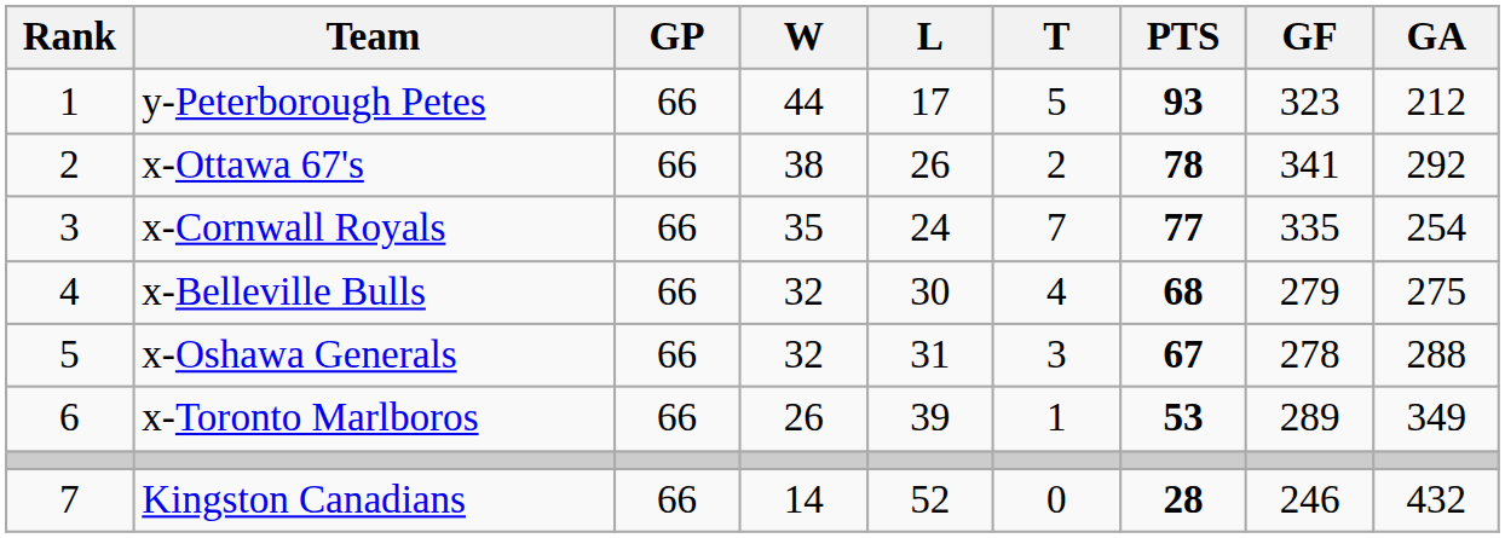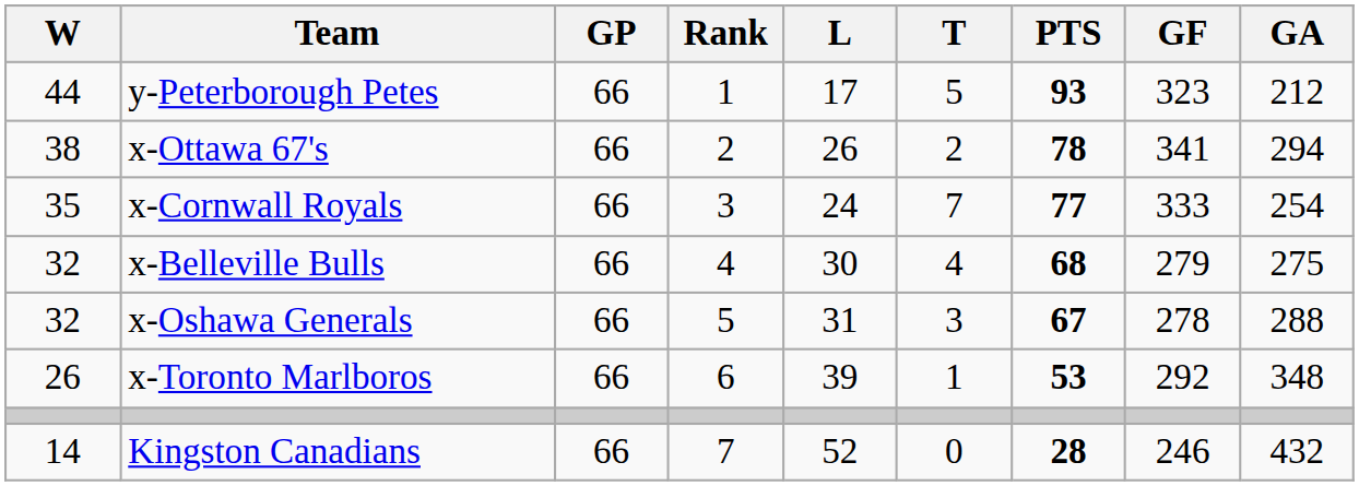columns swapped: Rank <-> W
x-Ottawa 67's | GA: 292 -> 294
x-Cornwall Royals | GF: 335 -> 333
x-Toronto Marlboros | GF: 289 -> 292
x-Toronto Marlboros | GA: 349 -> 348
